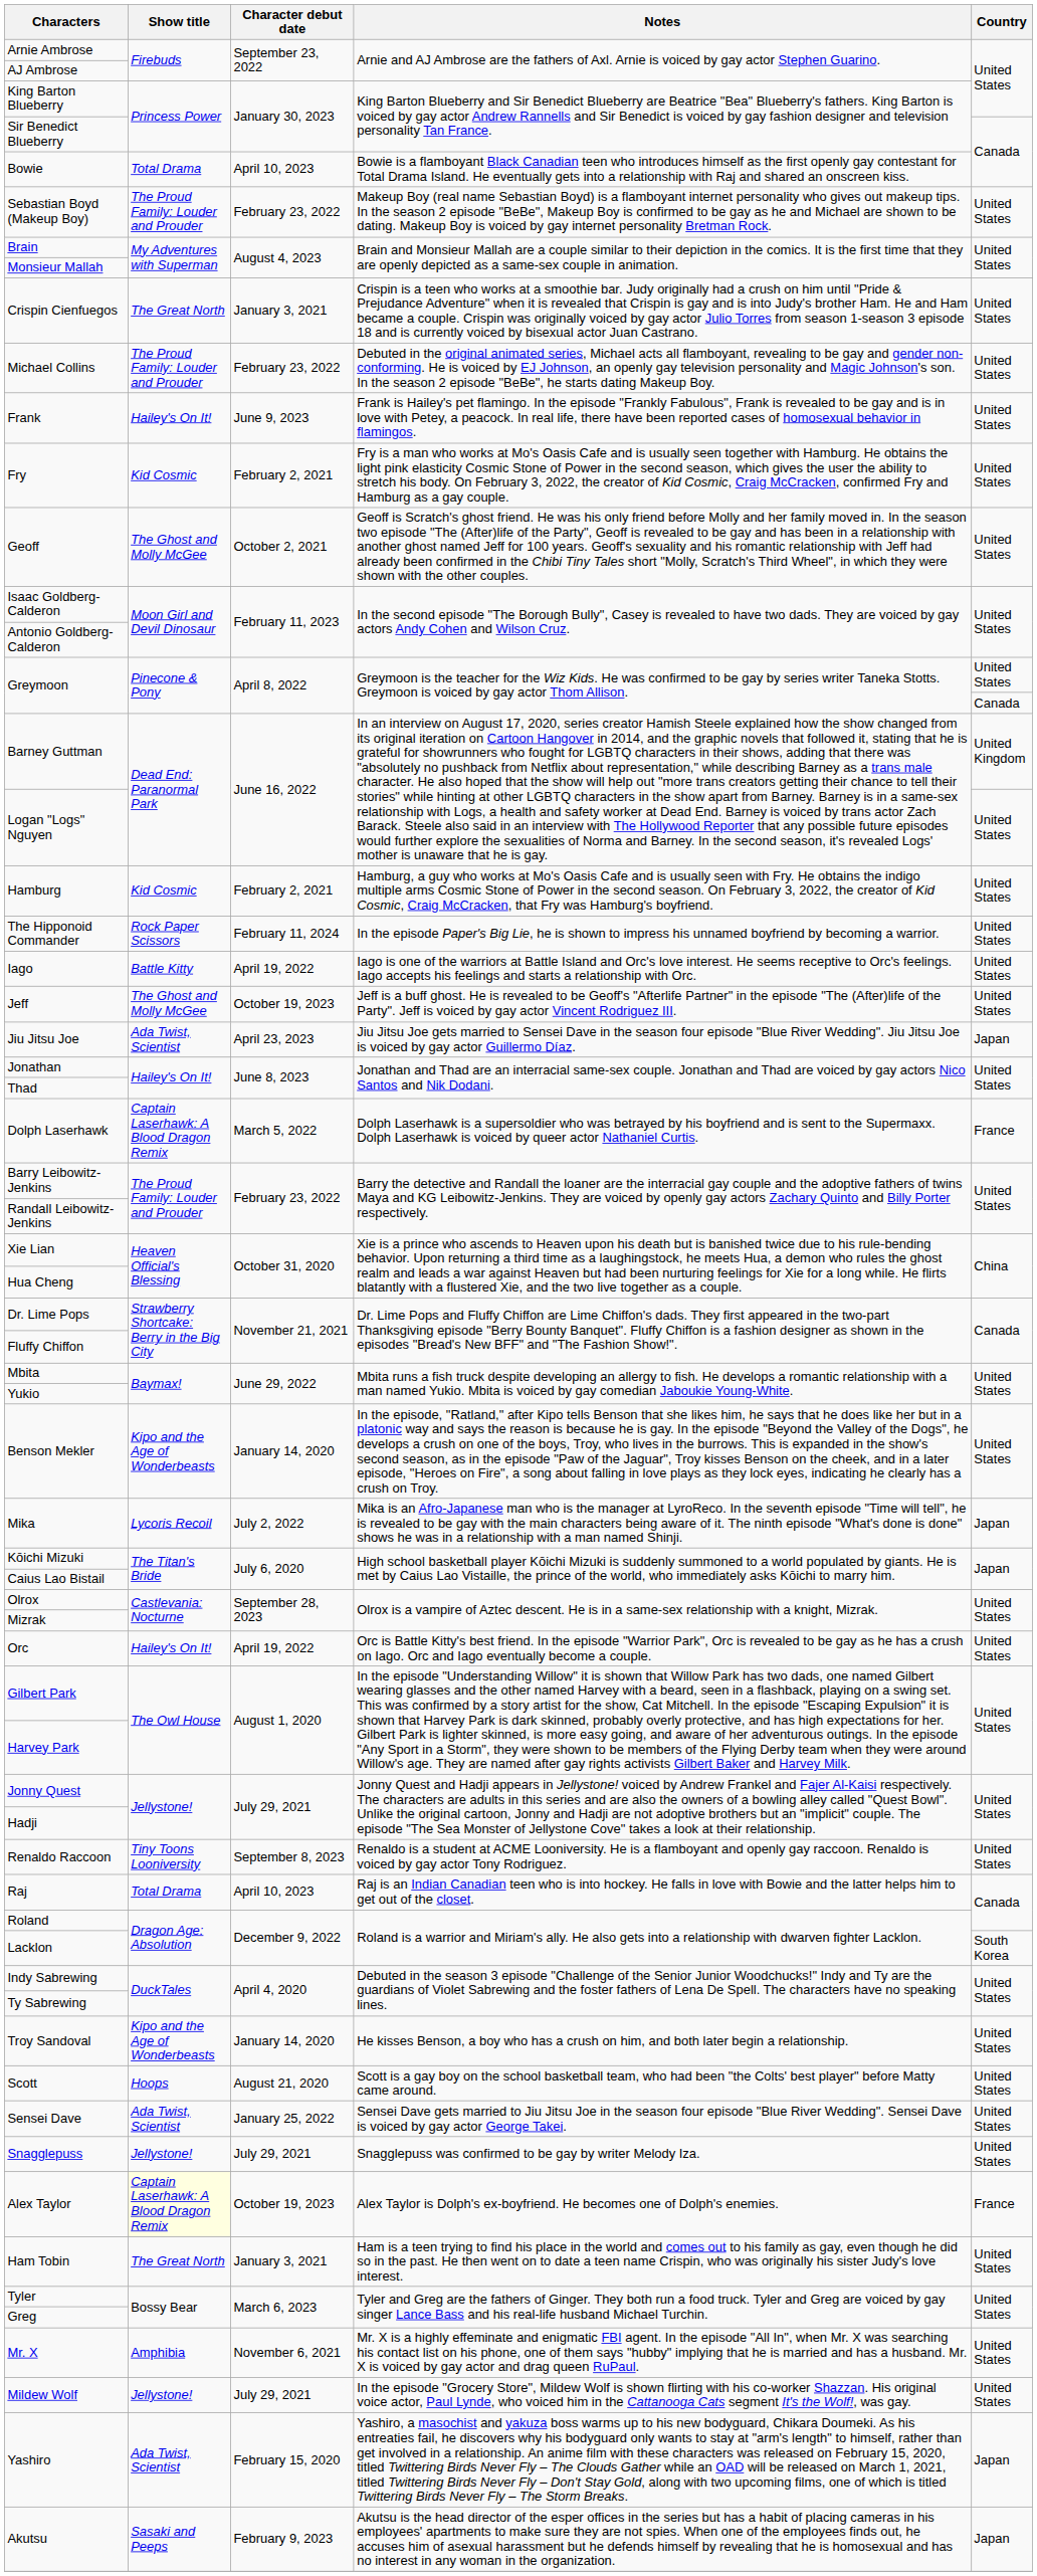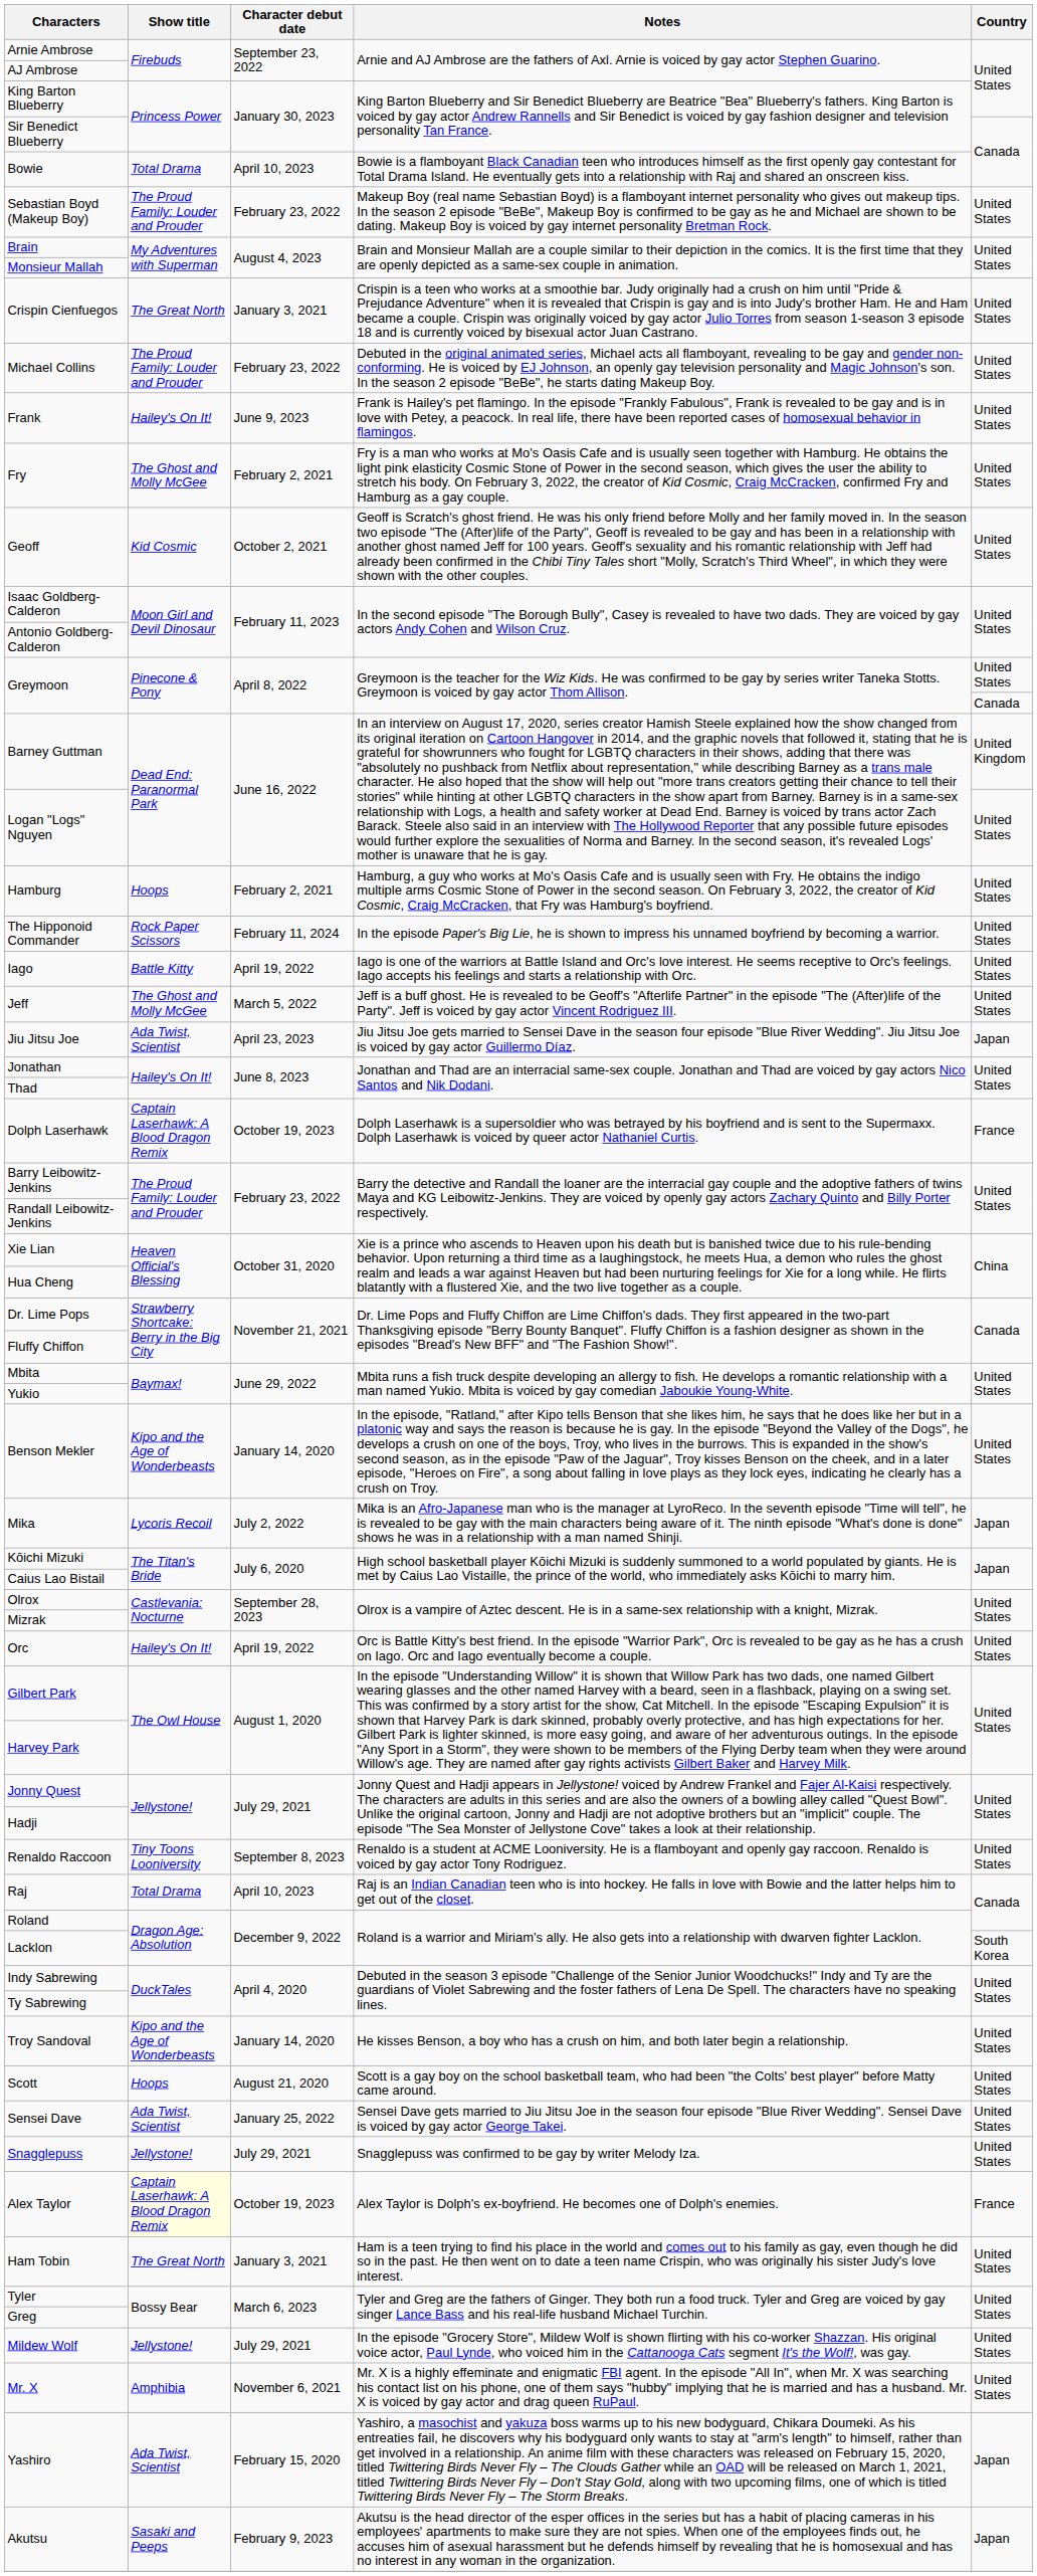Fry | Show title: Kid Cosmic -> The Ghost and Molly McGee
Geoff | Show title: The Ghost and Molly McGee -> Kid Cosmic
Hamburg | Show title: Kid Cosmic -> Hoops
Jeff | Character debut date: October 19, 2023 -> March 5, 2022
Dolph Laserhawk | Character debut date: March 5, 2022 -> October 19, 2023
rows swapped: Mildew Wolf <-> Mr. X
